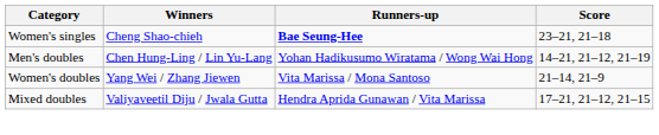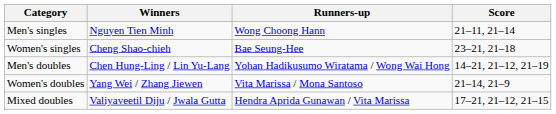+ row: Men's singles | Nguyen Tien Minh | Wong Choong Hann | 21–11, 21–14
Women's singles | Runners-up: bold -> normal
